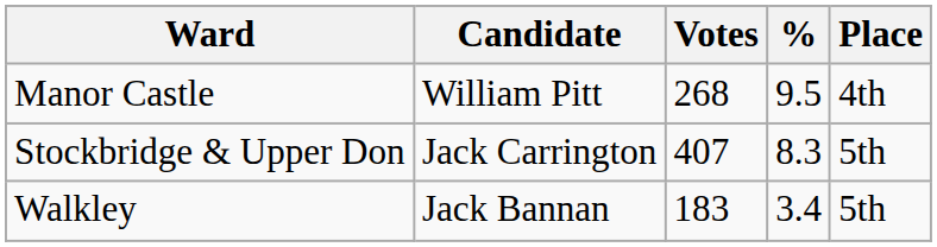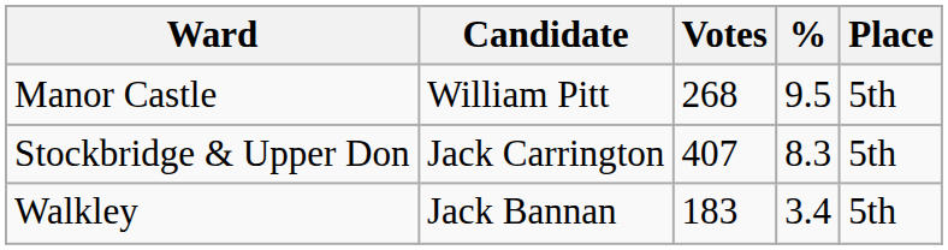Manor Castle | Place: 4th -> 5th
